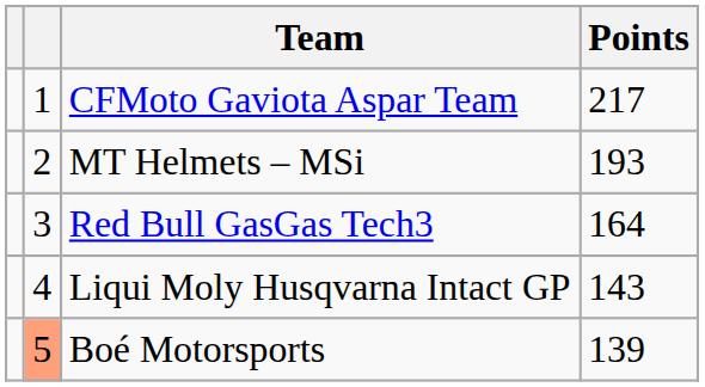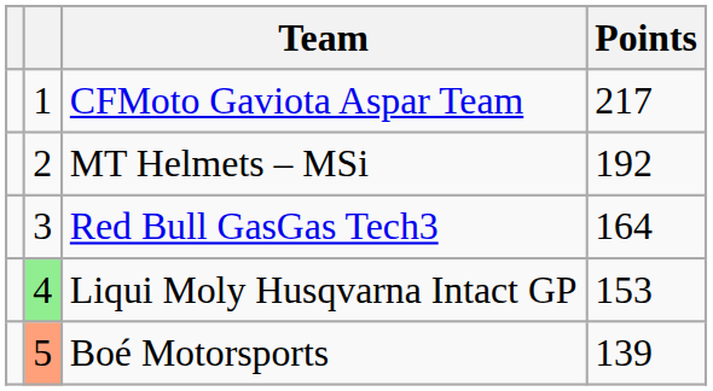MT Helmets – MSi | Points: 193 -> 192
Liqui Moly Husqvarna Intact GP | column 2: no background -> lightgreen background
Liqui Moly Husqvarna Intact GP | Points: 143 -> 153
